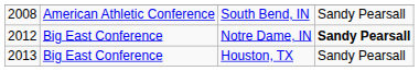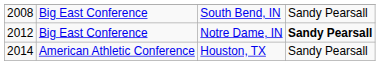South Bend, IN | column 2: American Athletic Conference -> Big East Conference
Houston, TX | column 1: 2013 -> 2014
Houston, TX | column 2: Big East Conference -> American Athletic Conference
